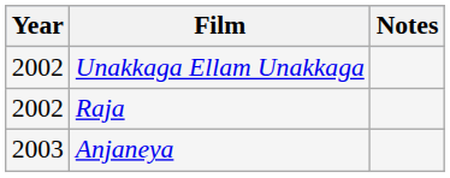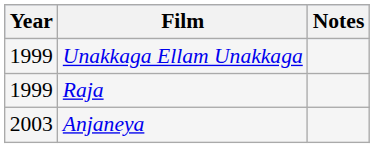Unakkaga Ellam Unakkaga | Year: 2002 -> 1999
Raja | Year: 2002 -> 1999
